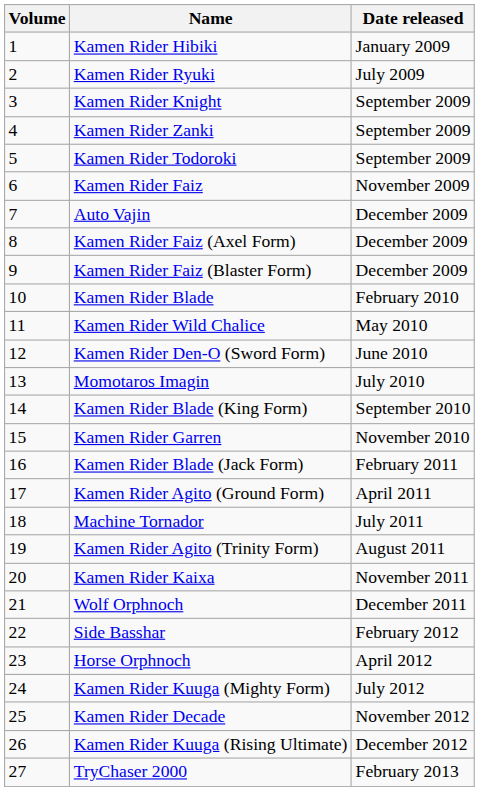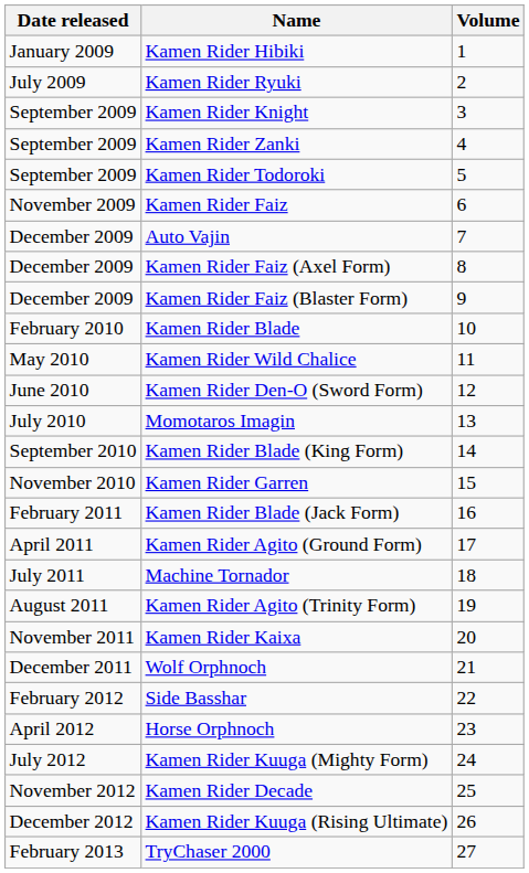columns swapped: Volume <-> Date released
